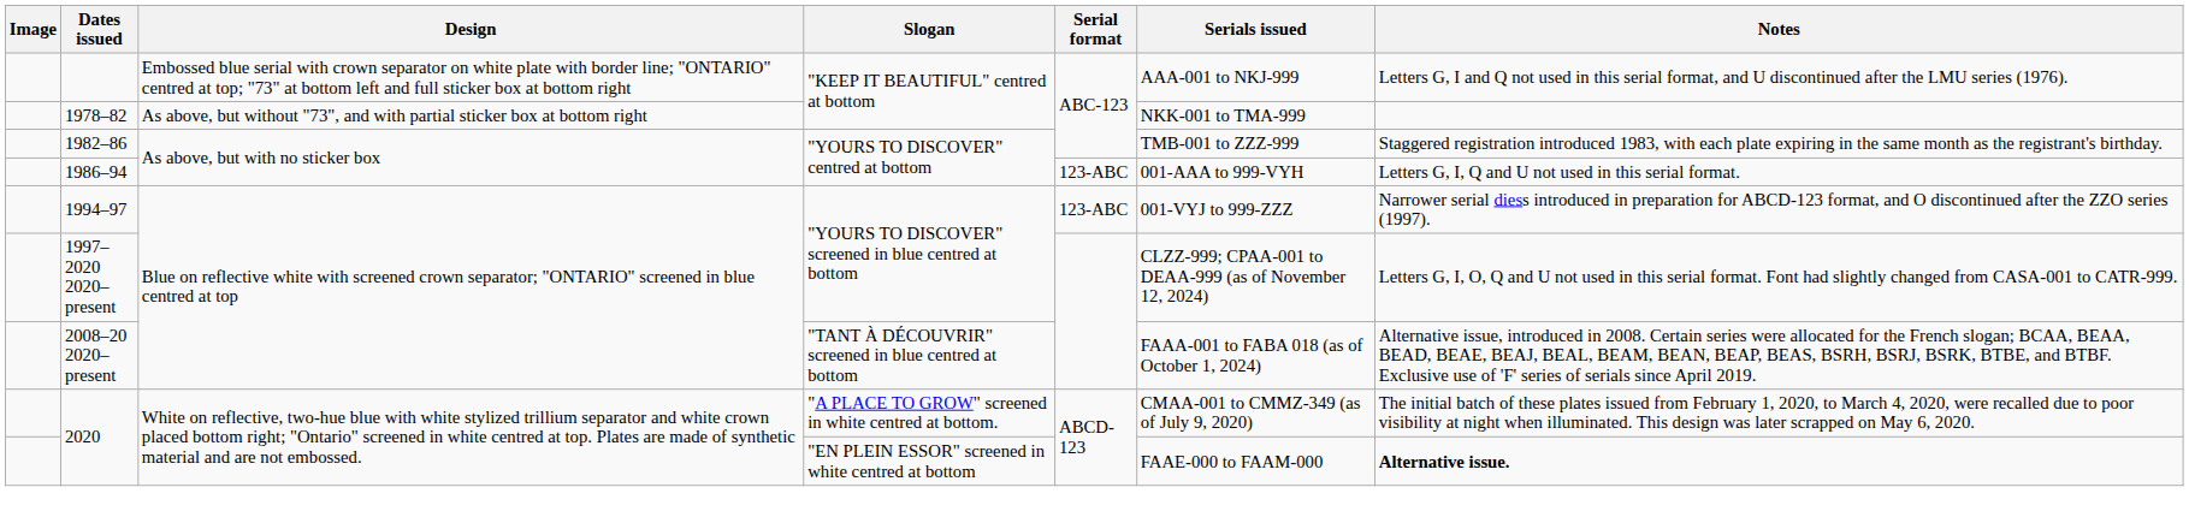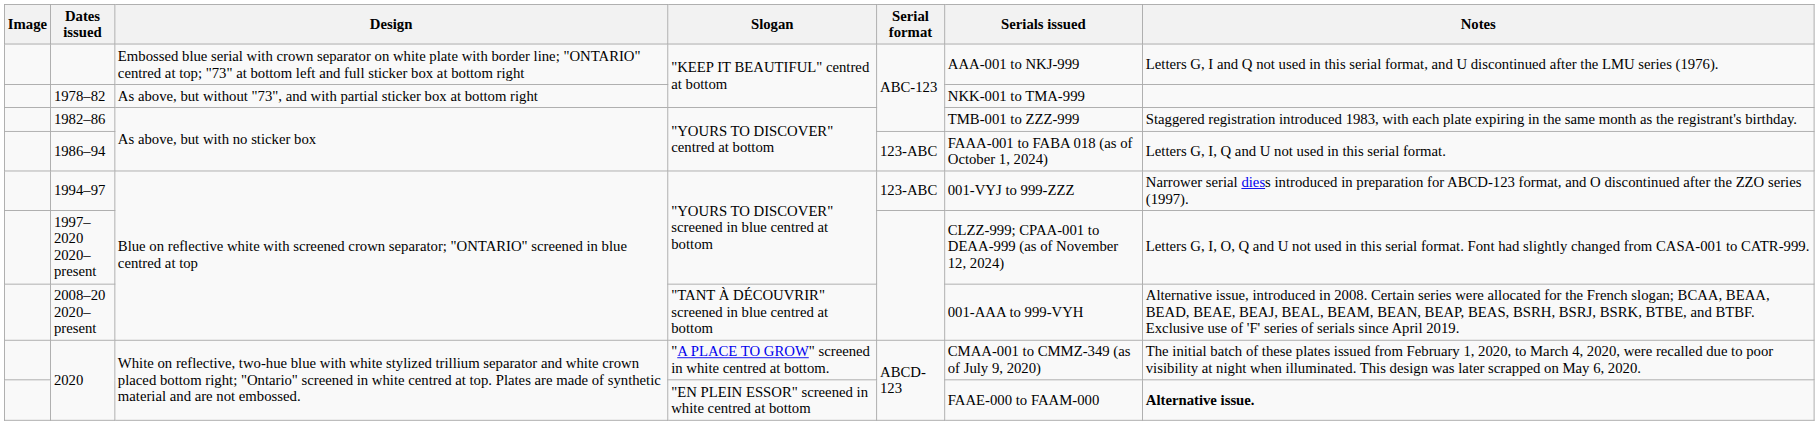1986–94 | Serials issued: 001-AAA to 999-VYH -> FAAA-001 to FABA 018 (as of October 1, 2024)
2008–20 2020–present | Serials issued: FAAA-001 to FABA 018 (as of October 1, 2024) -> 001-AAA to 999-VYH
